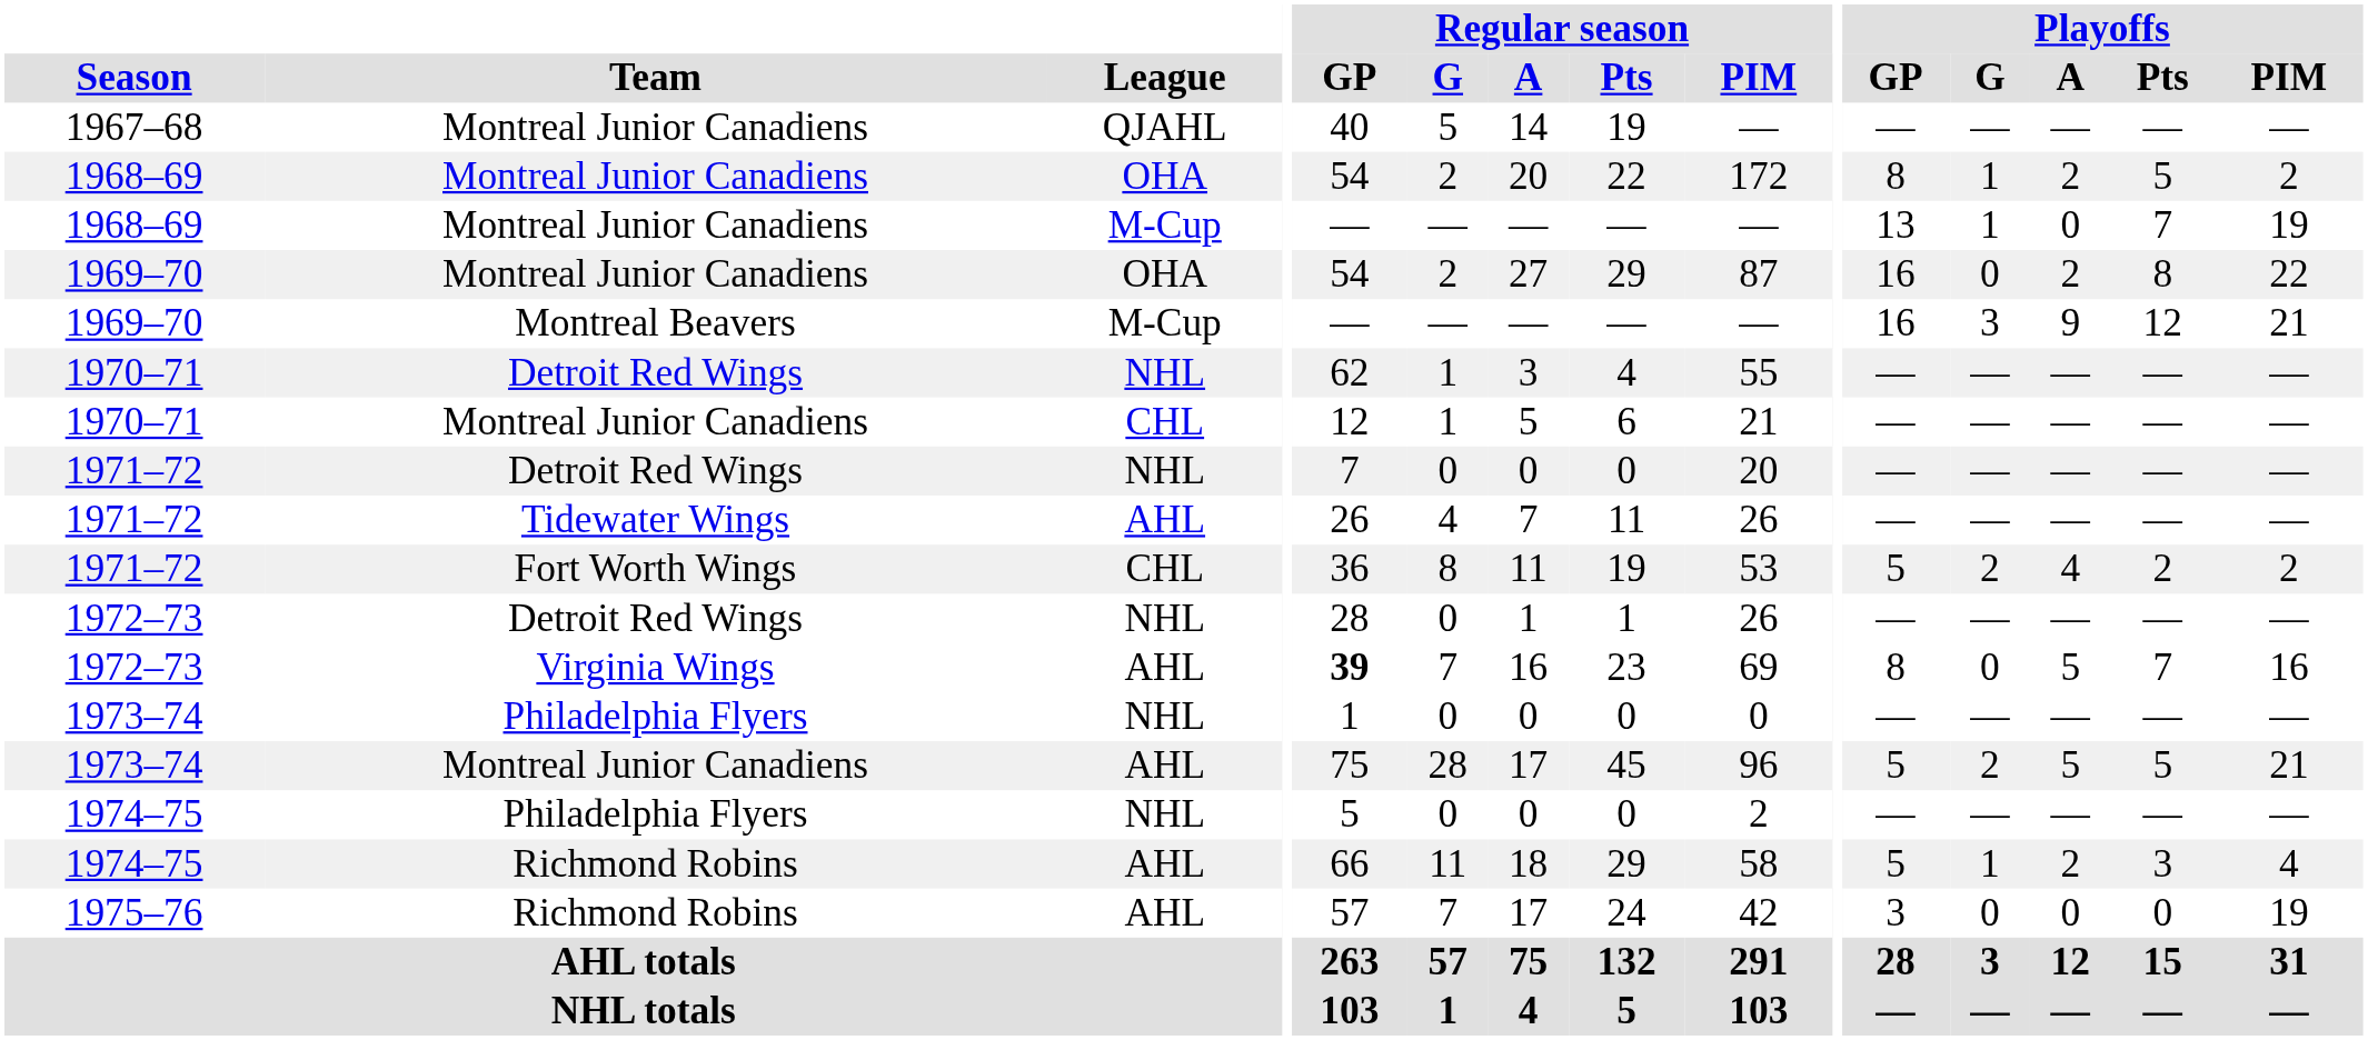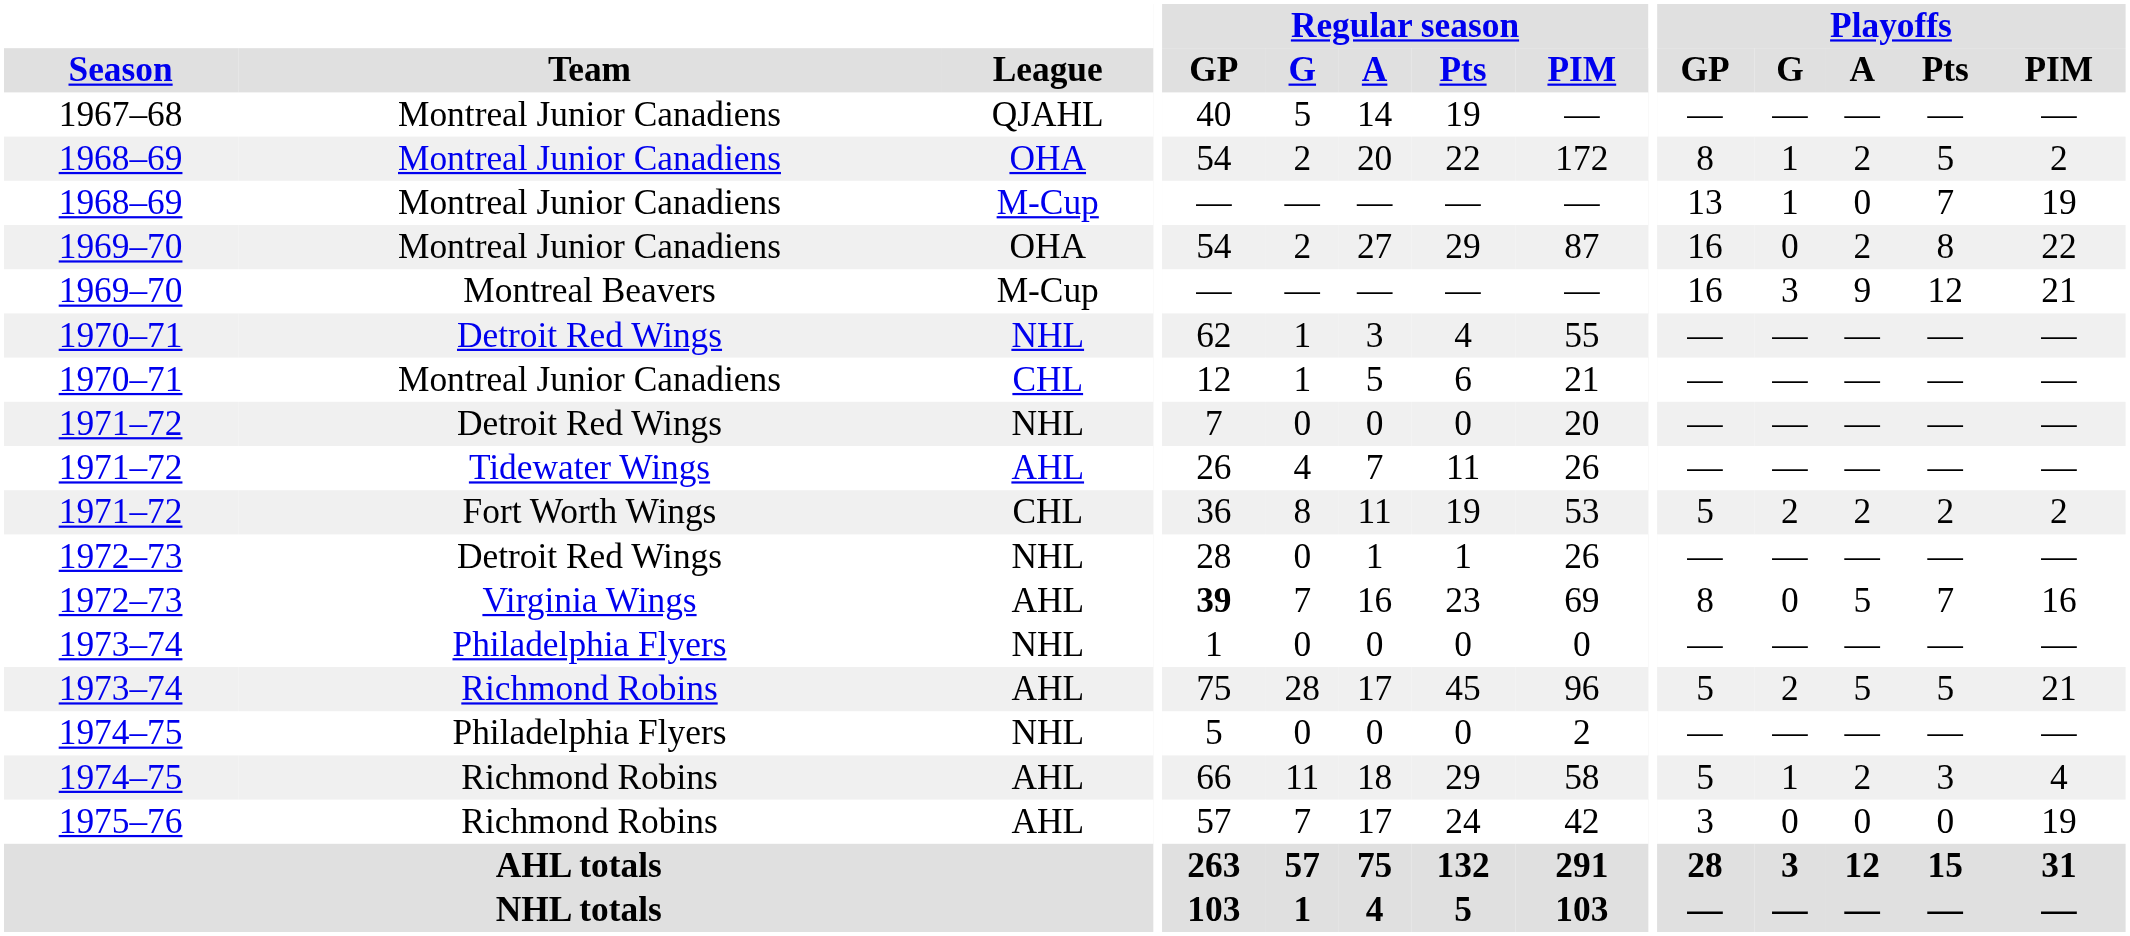1971–72 / CHL | Playoffs / A: 4 -> 2
1973–74 / AHL | Team: Montreal Junior Canadiens -> Richmond Robins
